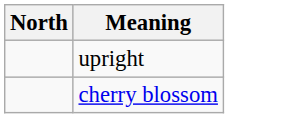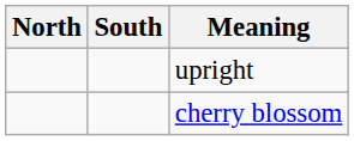+ column: South
